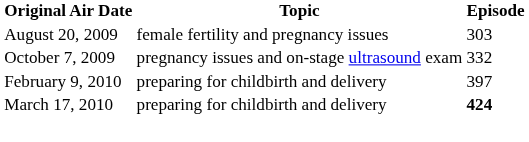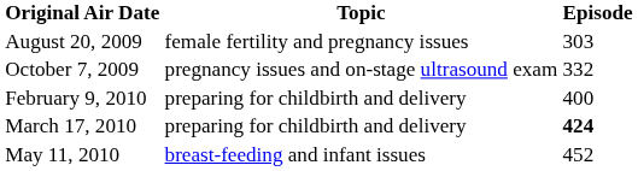February 9, 2010 | Episode: 397 -> 400
+ row: May 11, 2010 | breast-feeding and infant issues | 452
